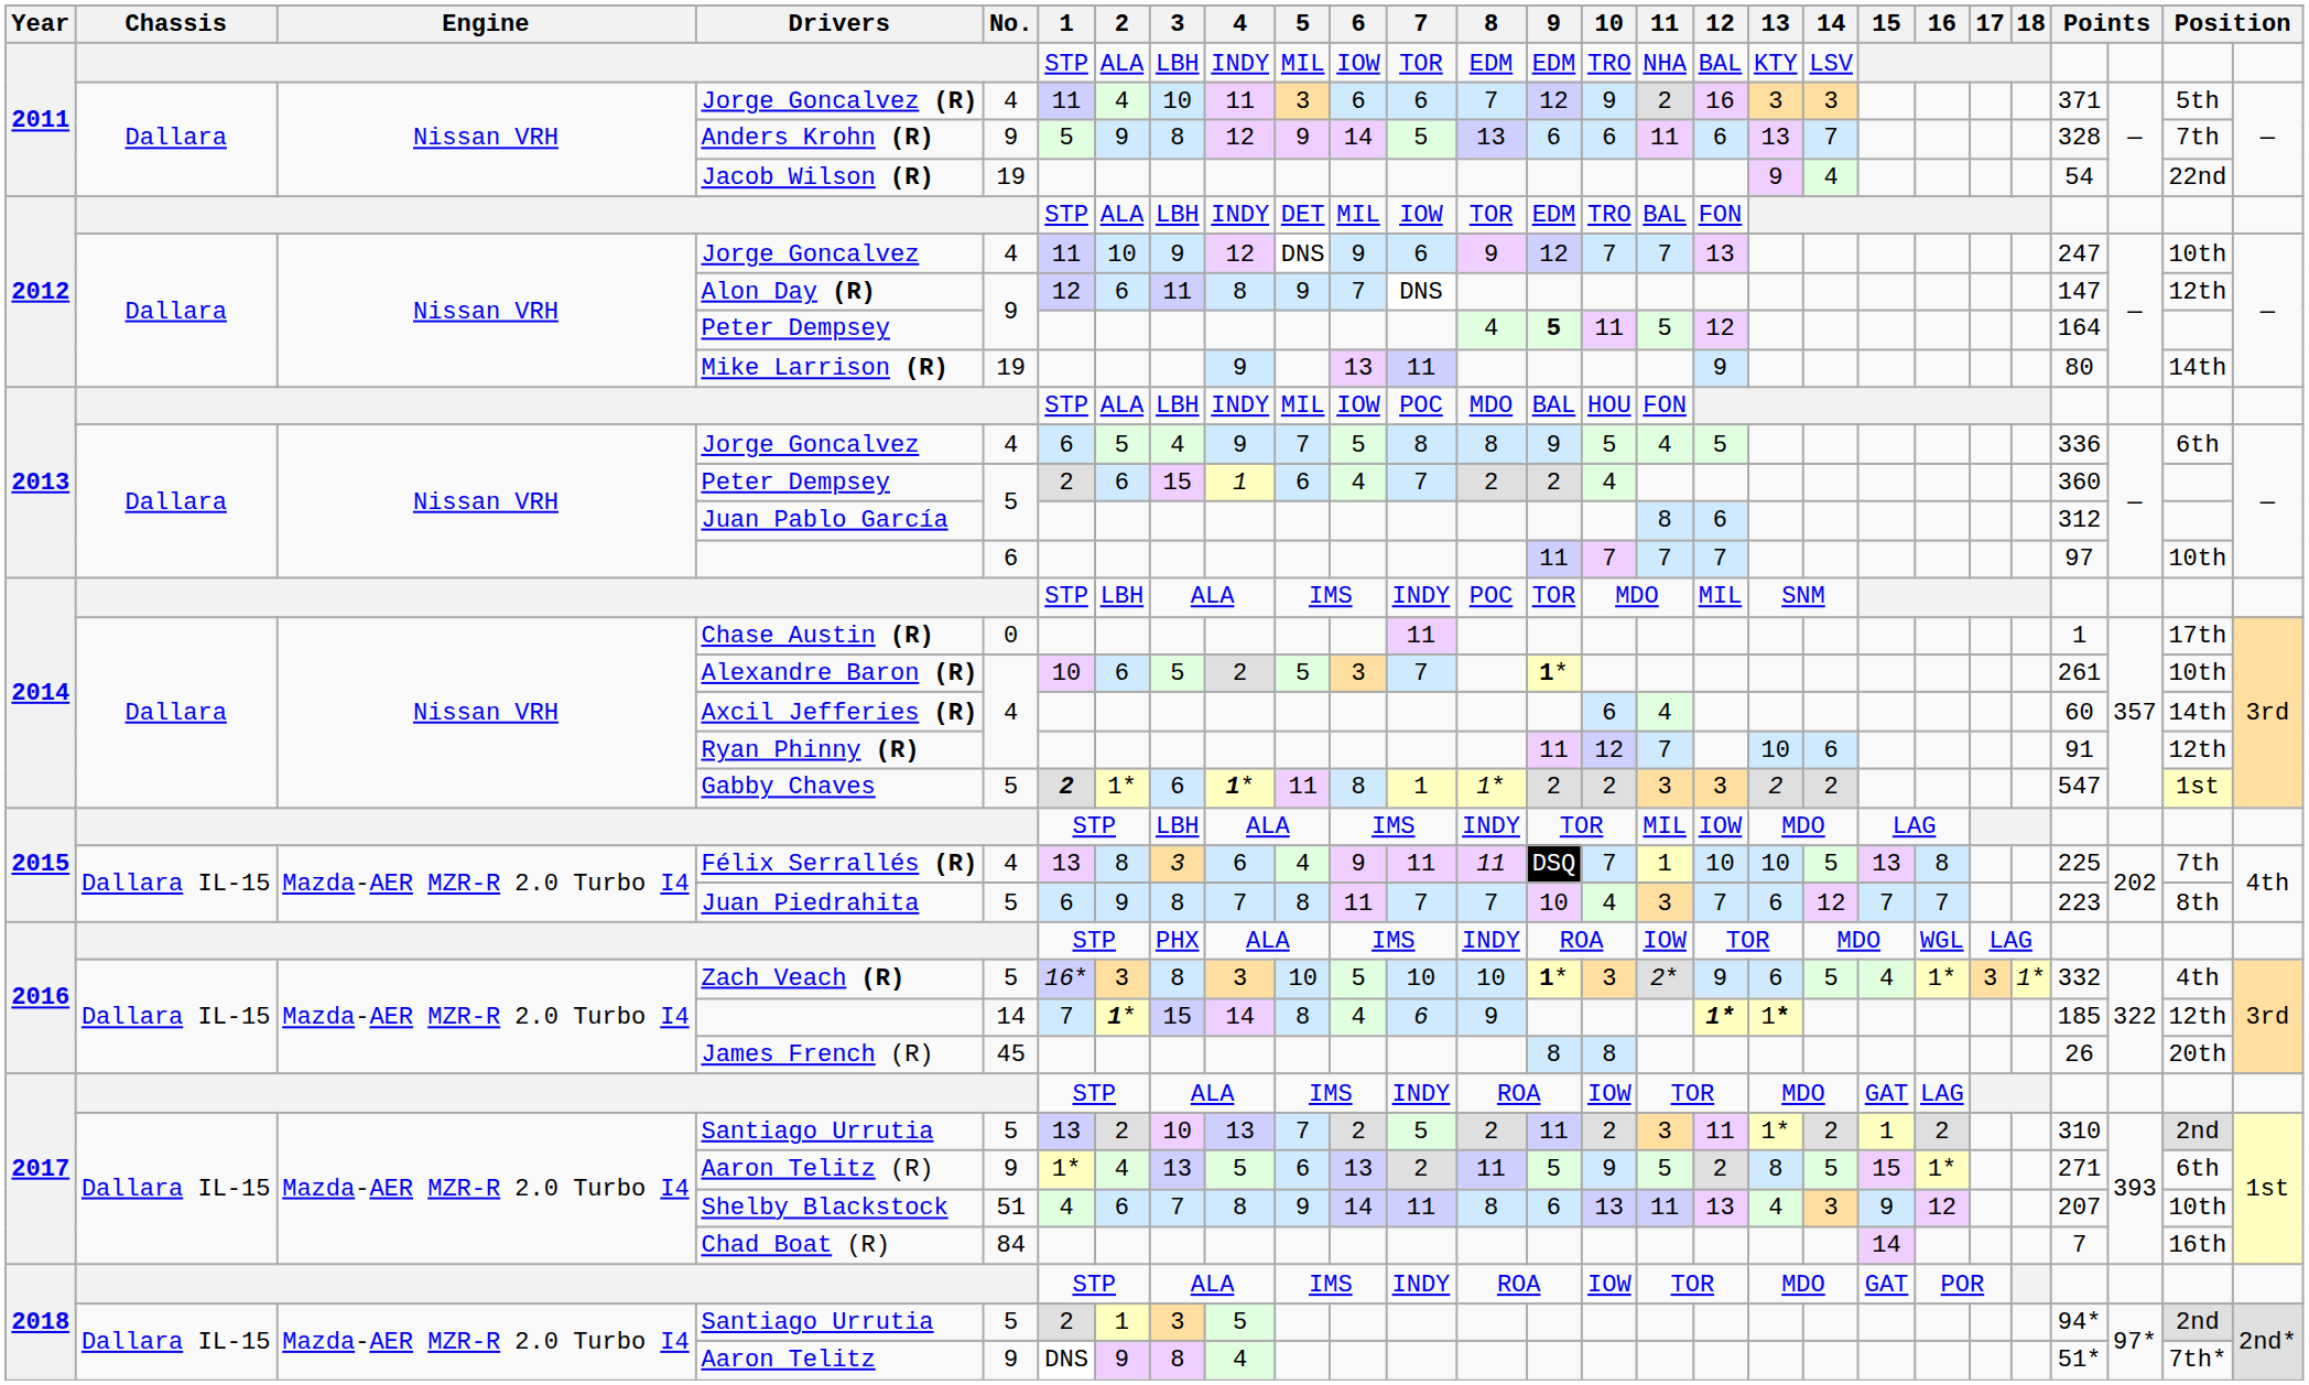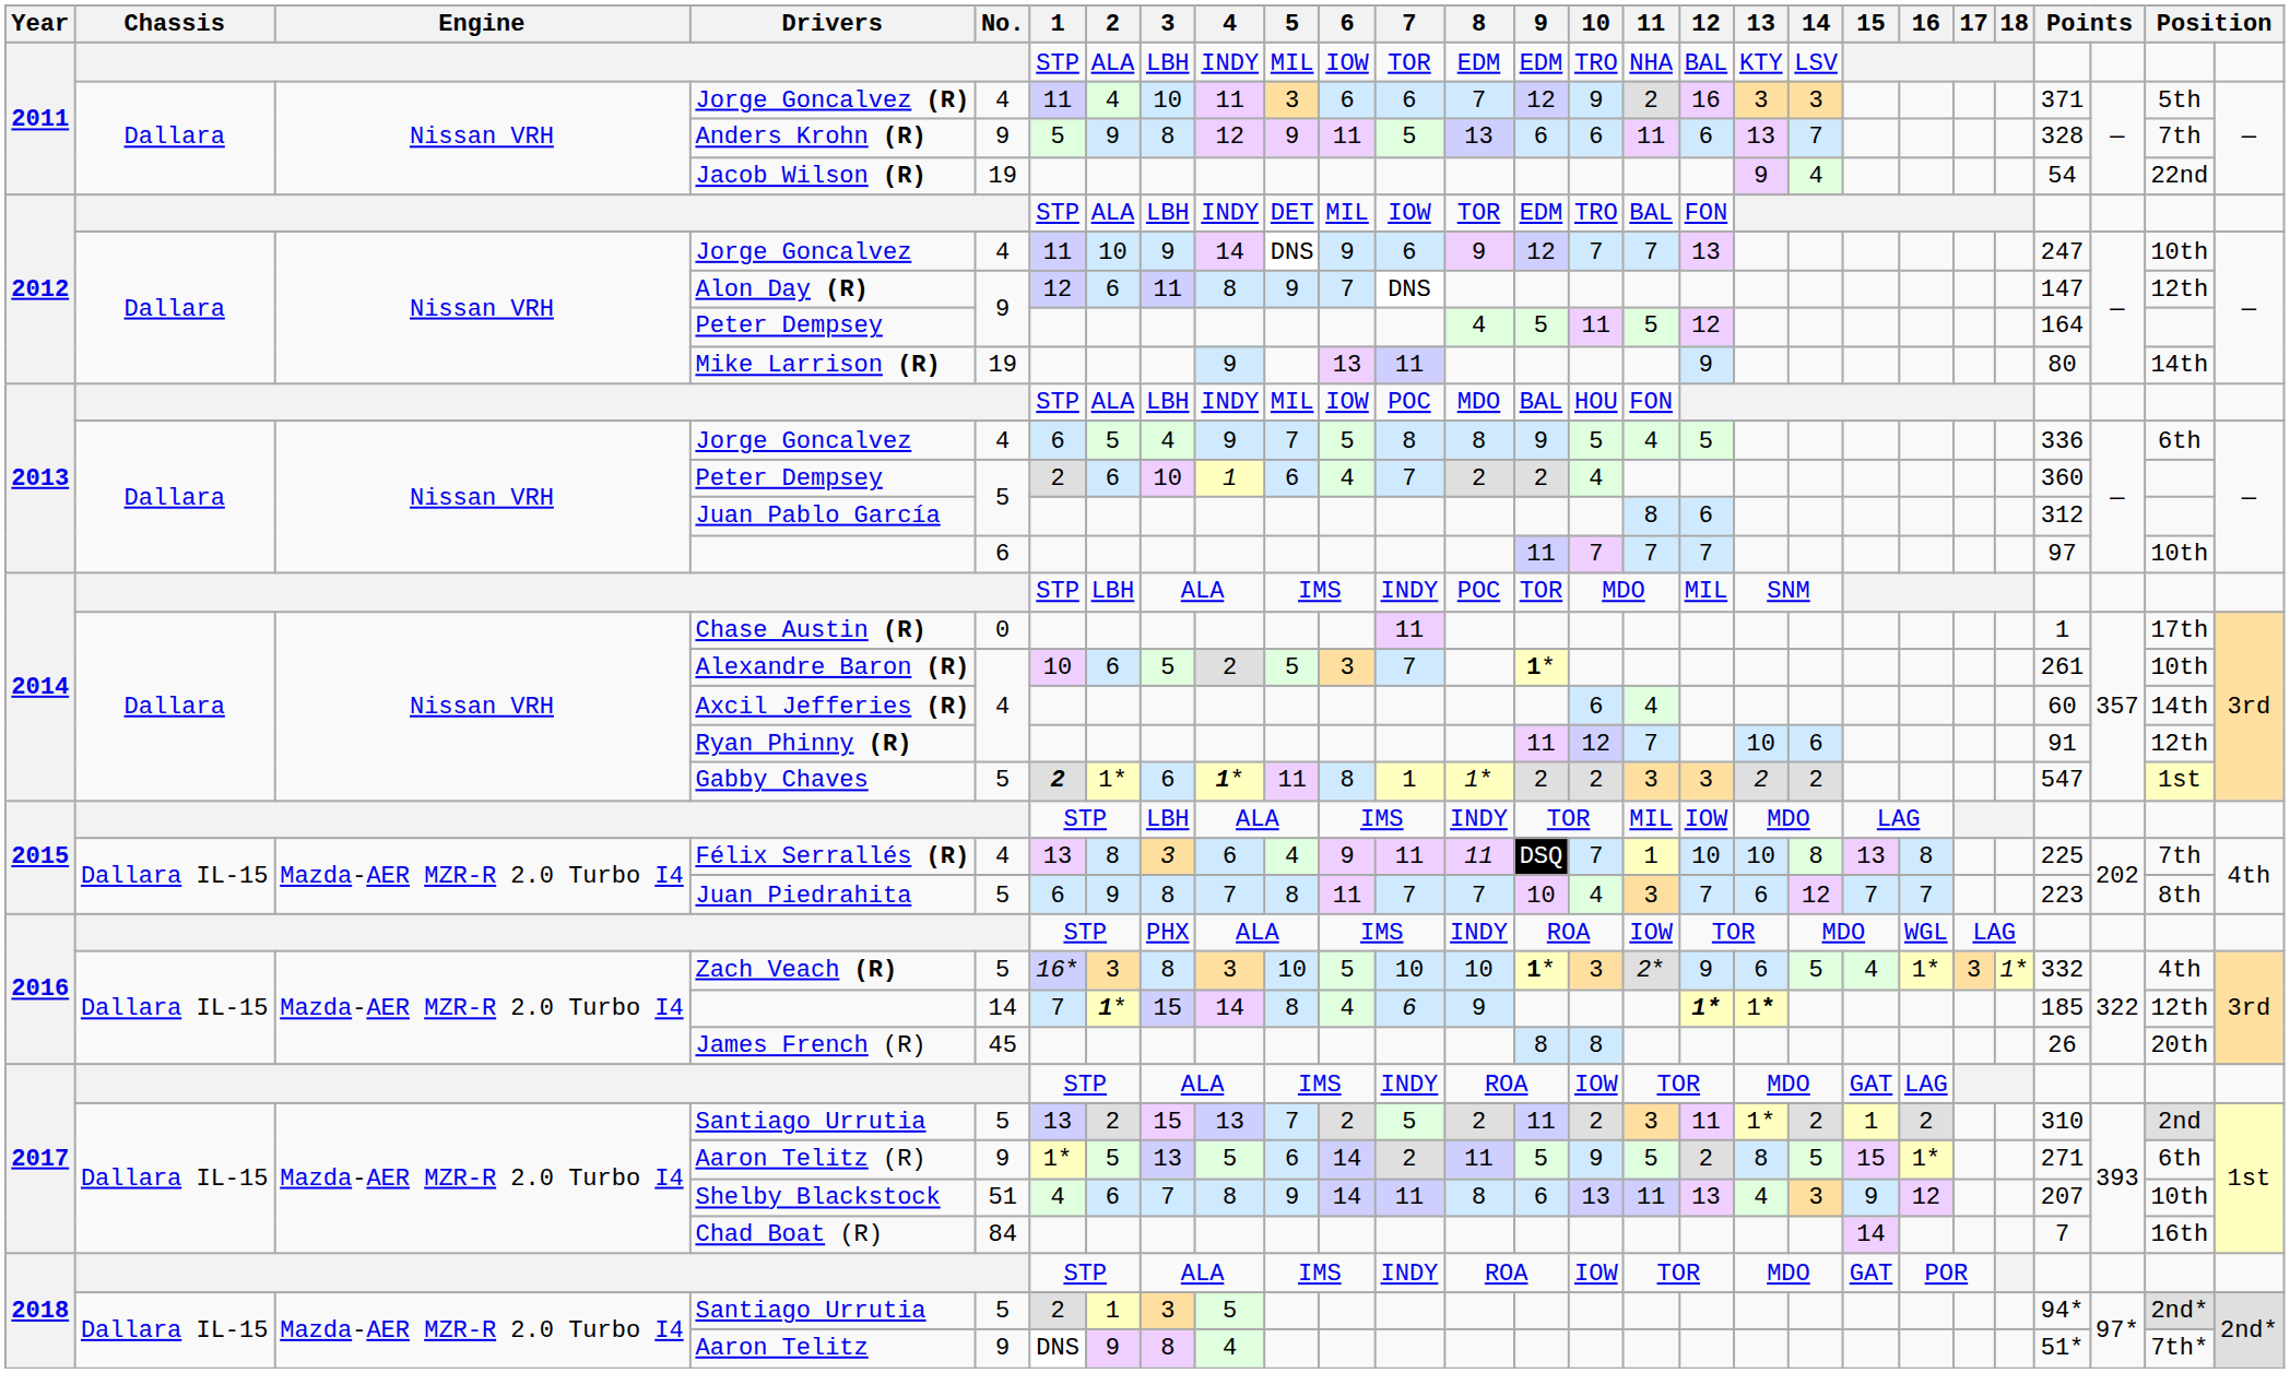Anders Krohn (R) | 6: 14 -> 11
2012 / Jorge Goncalvez | 4: 12 -> 14
2012 / Peter Dempsey | 9: bold -> normal
2013 / Peter Dempsey | 3: 15 -> 10
Félix Serrallés (R) | 14: 5 -> 8
2017 / Santiago Urrutia | 3: 10 -> 15
Aaron Telitz (R) | 2: 4 -> 5
Aaron Telitz (R) | 6: 13 -> 14
2018 / Santiago Urrutia | column 26: 2nd -> 2nd*
